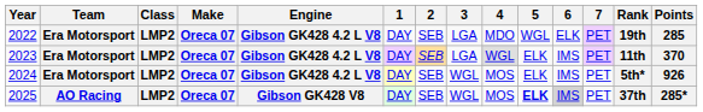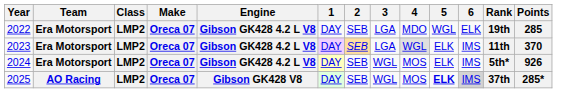- column: 7 | PET | PET | PET | PET
